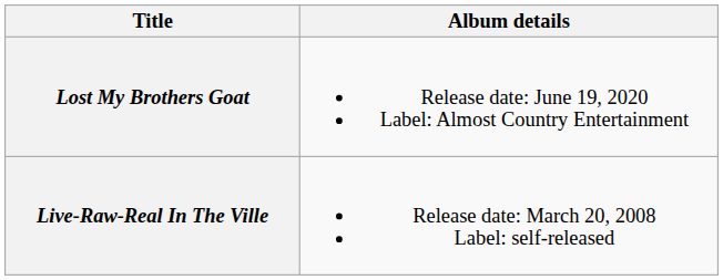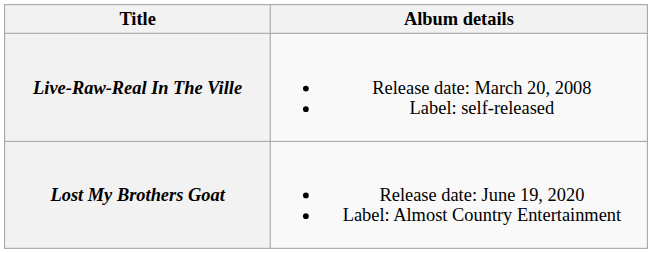rows swapped: Live-Raw-Real In The Ville <-> Lost My Brothers Goat
